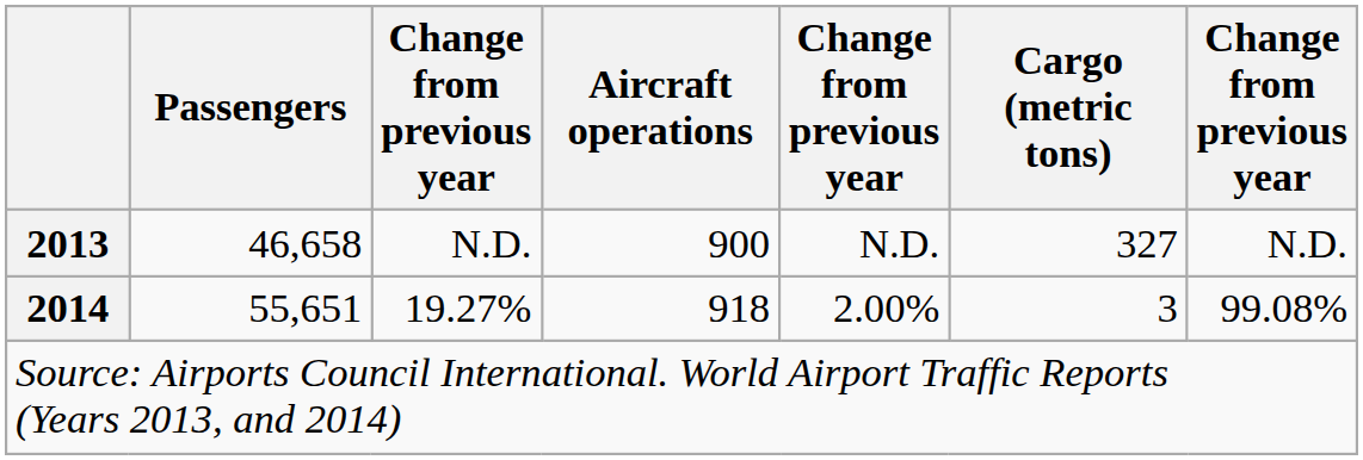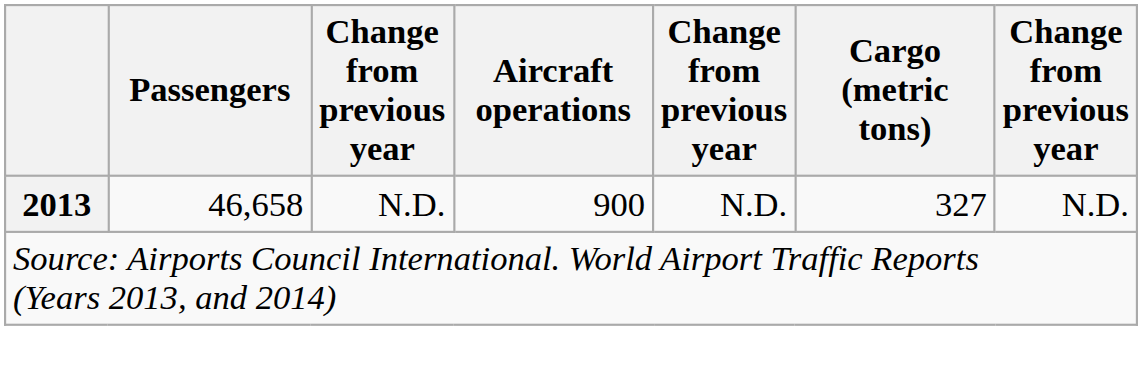- row: 2014 | 55,651 | 19.27% | 918 | 2.00% | 3 | 99.08%
